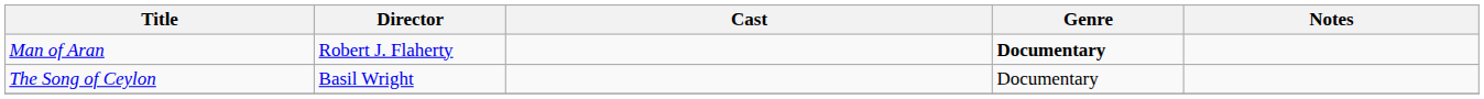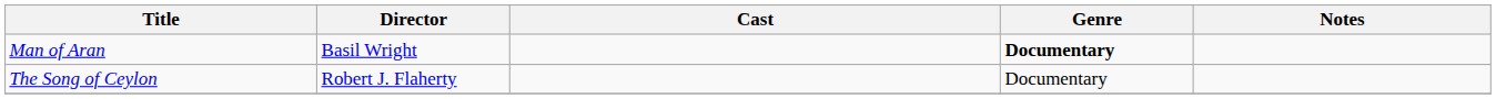Man of Aran | Director: Robert J. Flaherty -> Basil Wright
The Song of Ceylon | Director: Basil Wright -> Robert J. Flaherty
